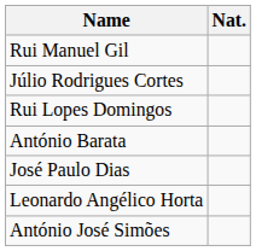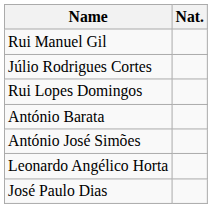rows swapped: José Paulo Dias <-> António José Simões
